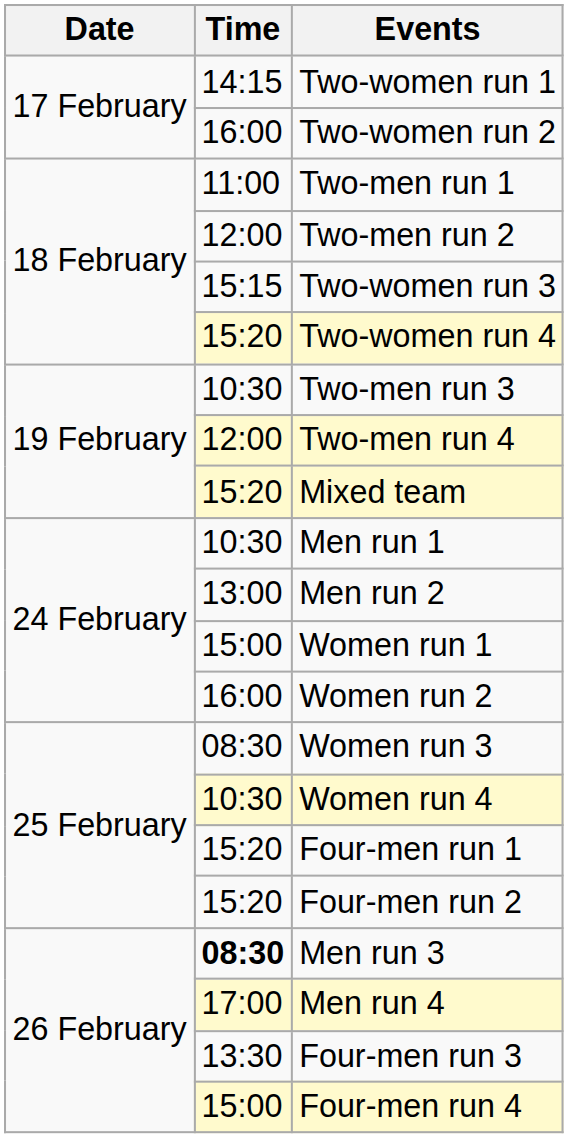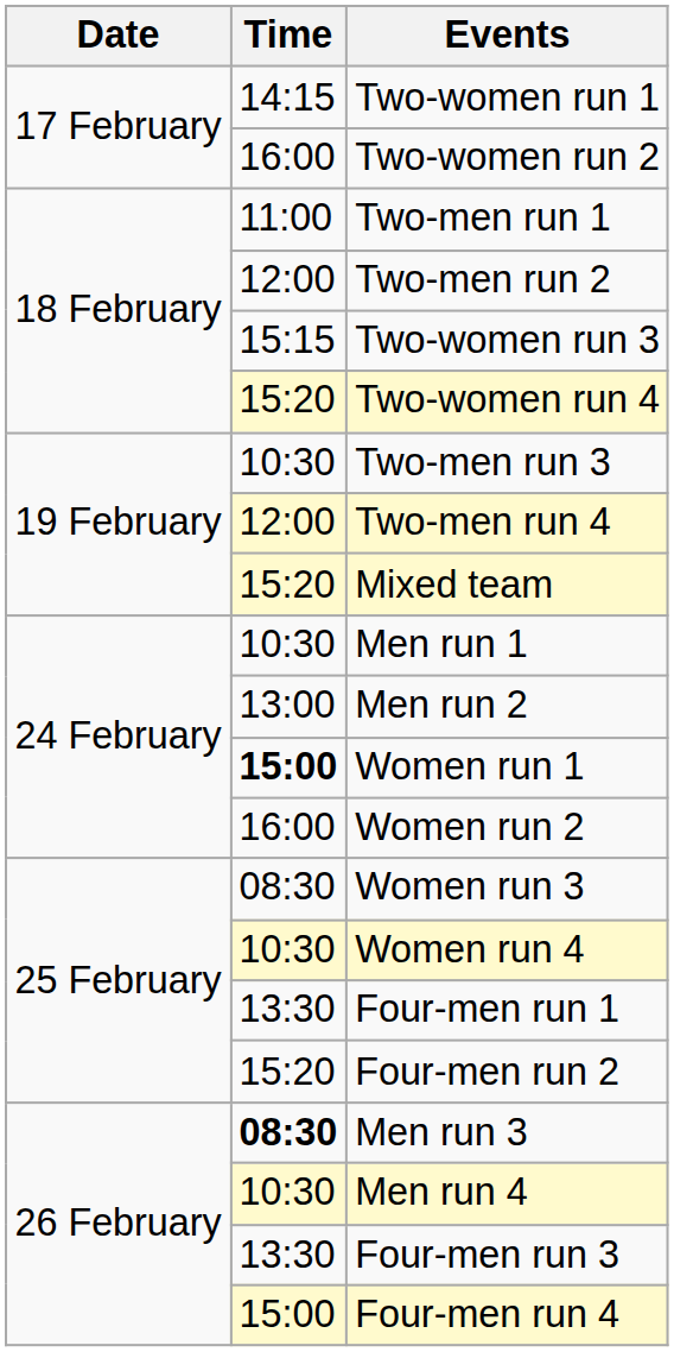Women run 1 | Time: normal -> bold
Four-men run 1 | Time: 15:20 -> 13:30
Men run 4 | Time: 17:00 -> 10:30
